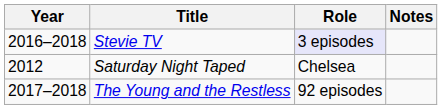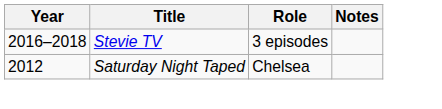Stevie TV | Role: lavender background -> no background
- row: 2017–2018 | The Young and the Restless | 92 episodes
